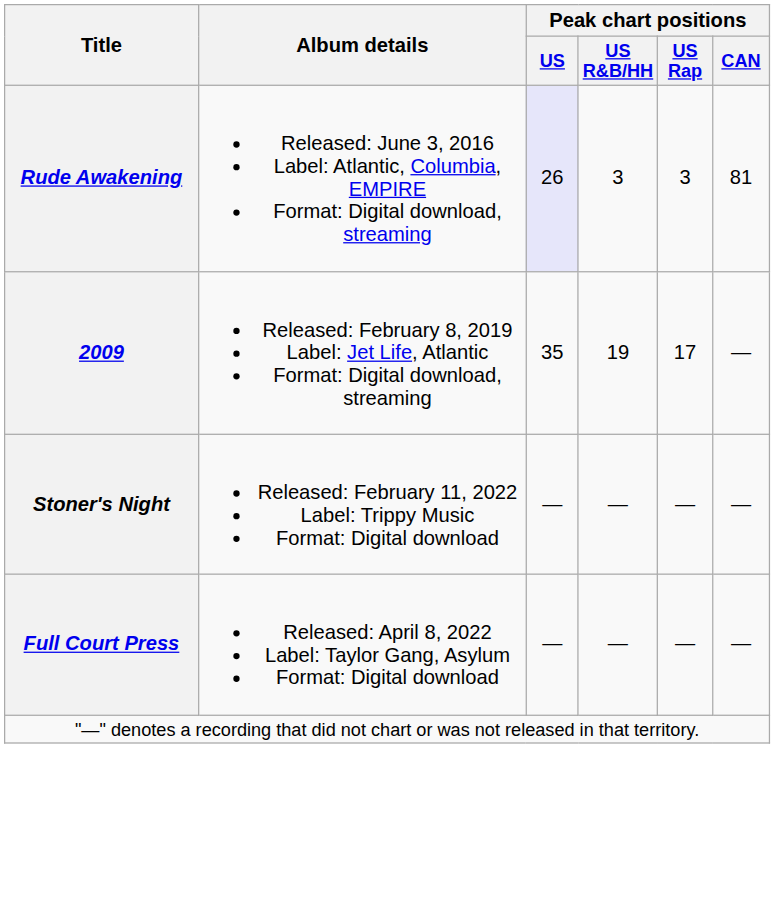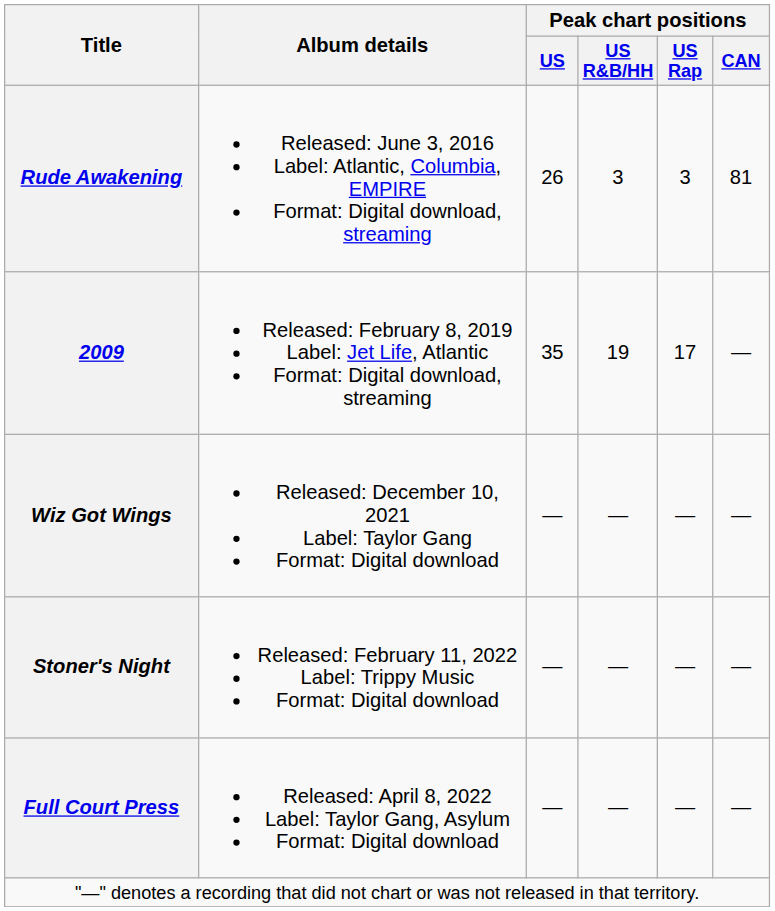Rude Awakening | Peak chart positions / US: lavender background -> no background
+ row: Wiz Got Wings | Released: December 10, 2021 Label: Taylor Gang Format: Digital download | — | — | — | —
